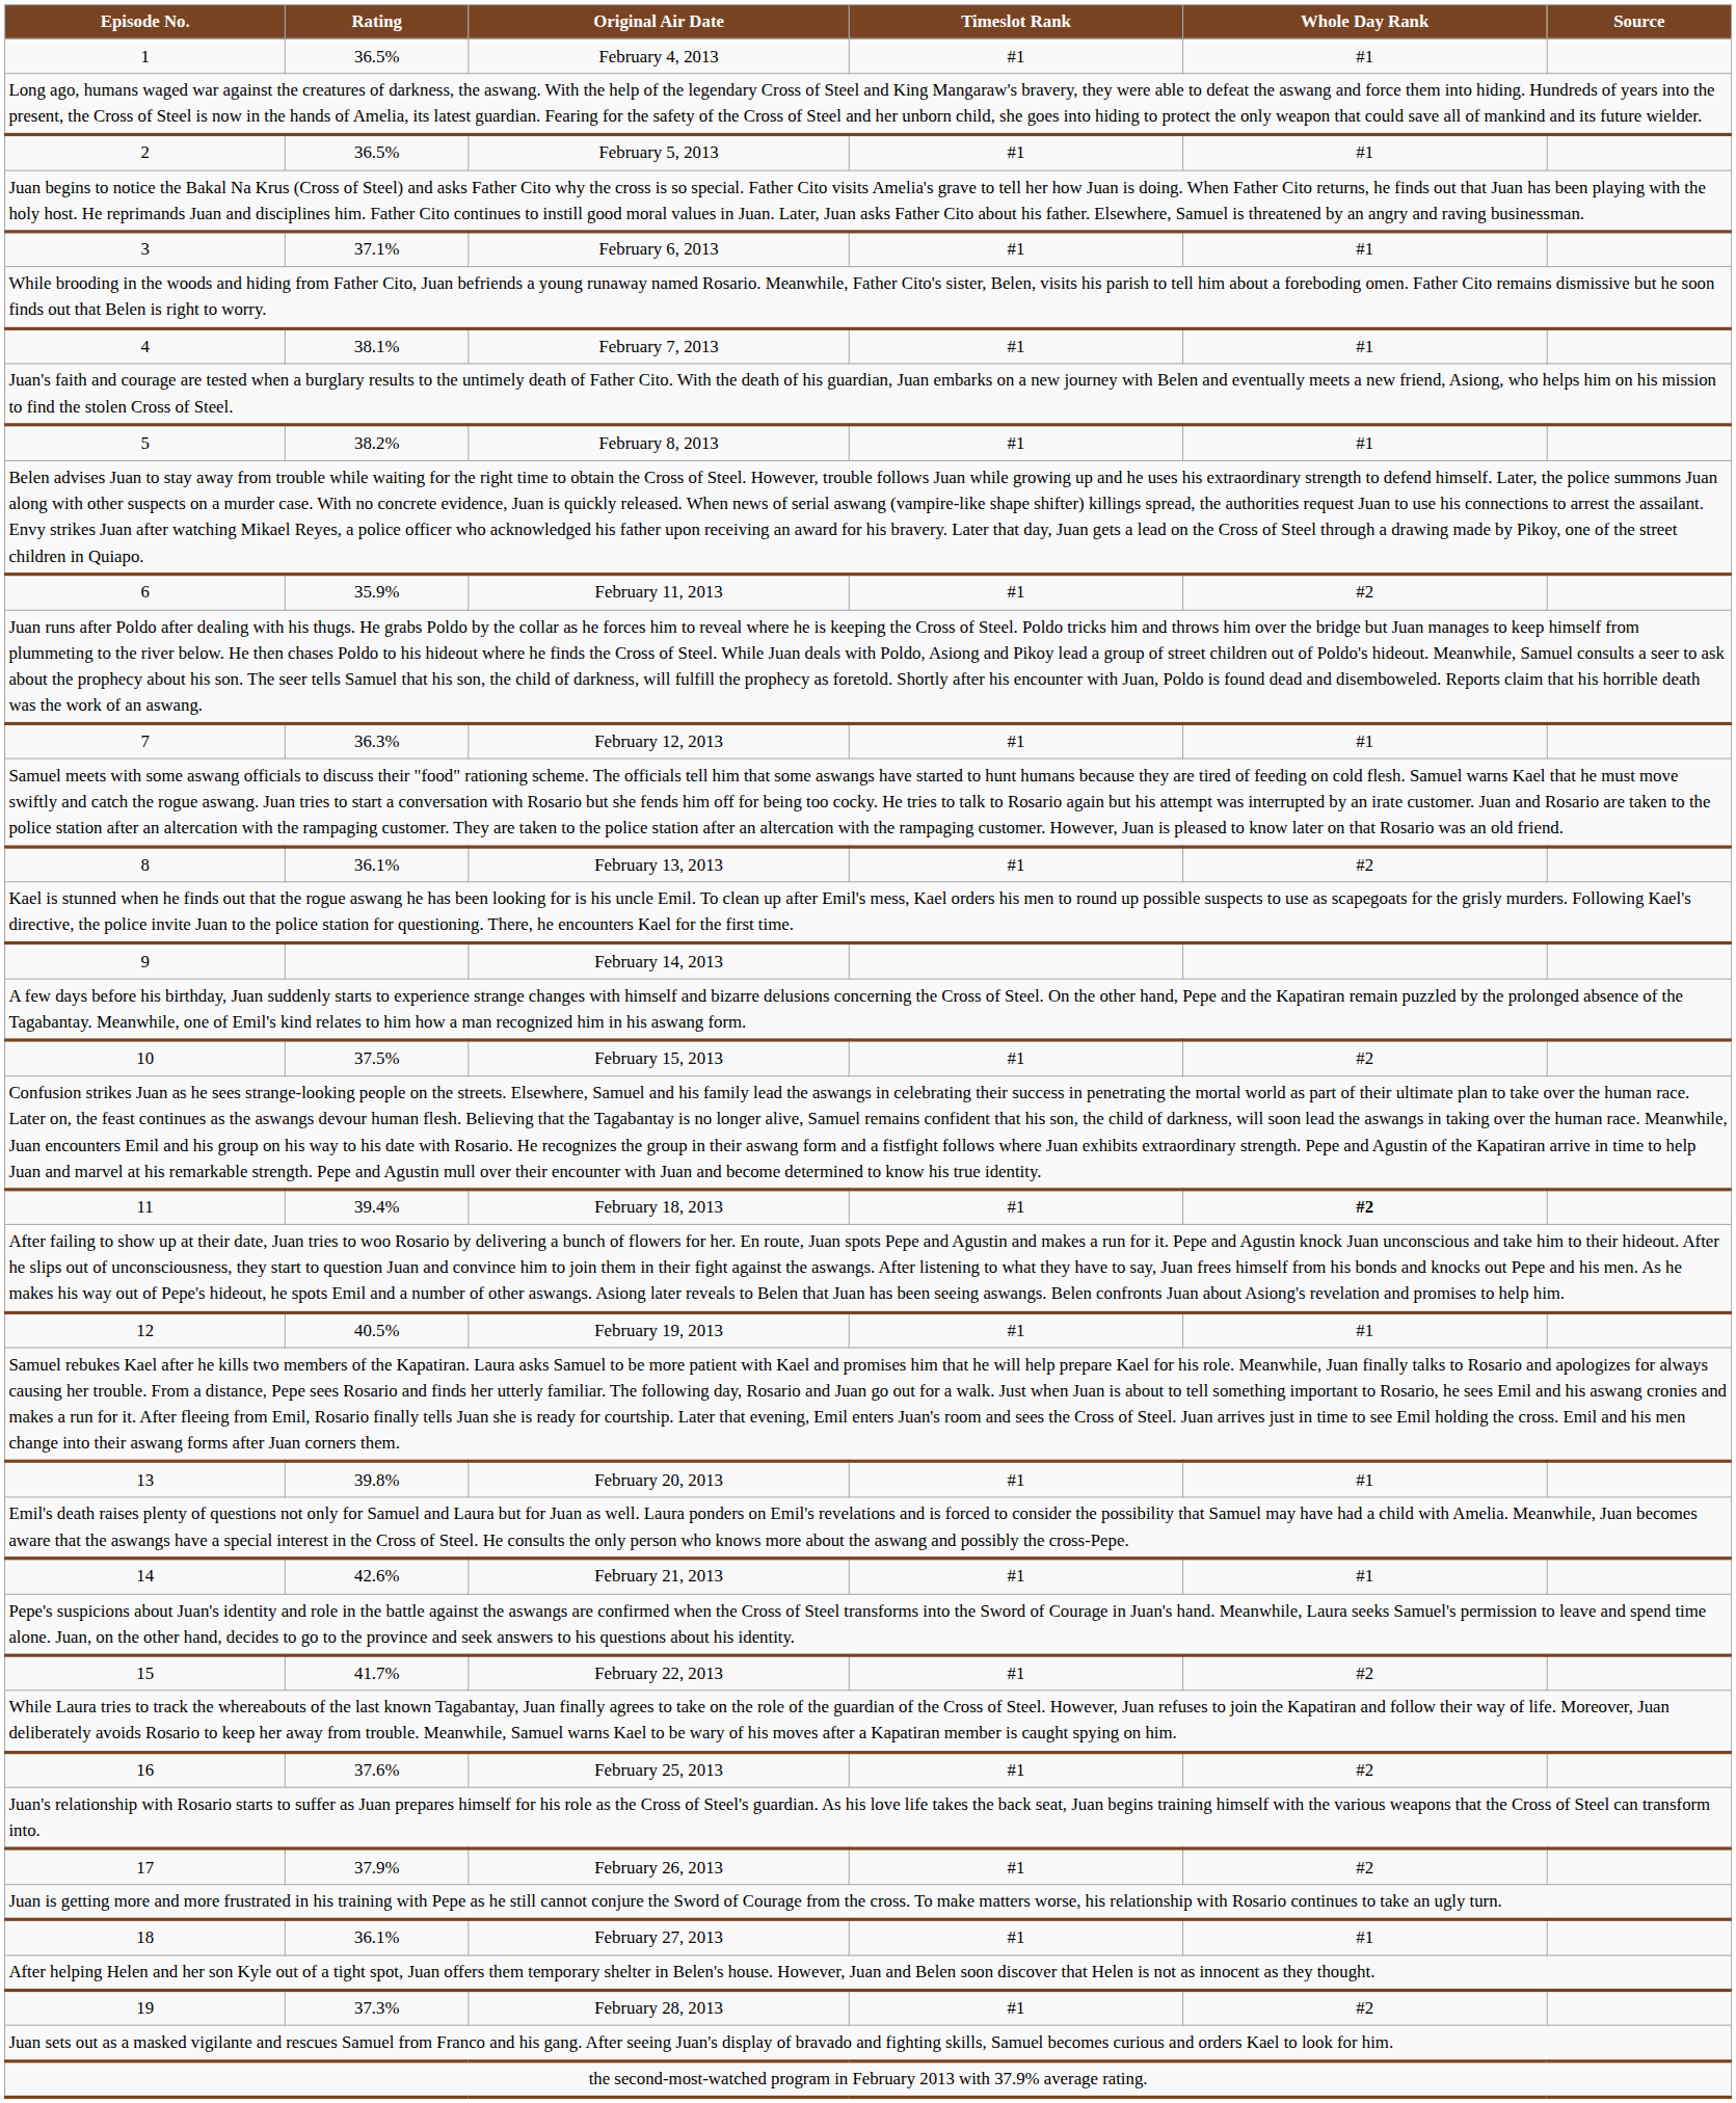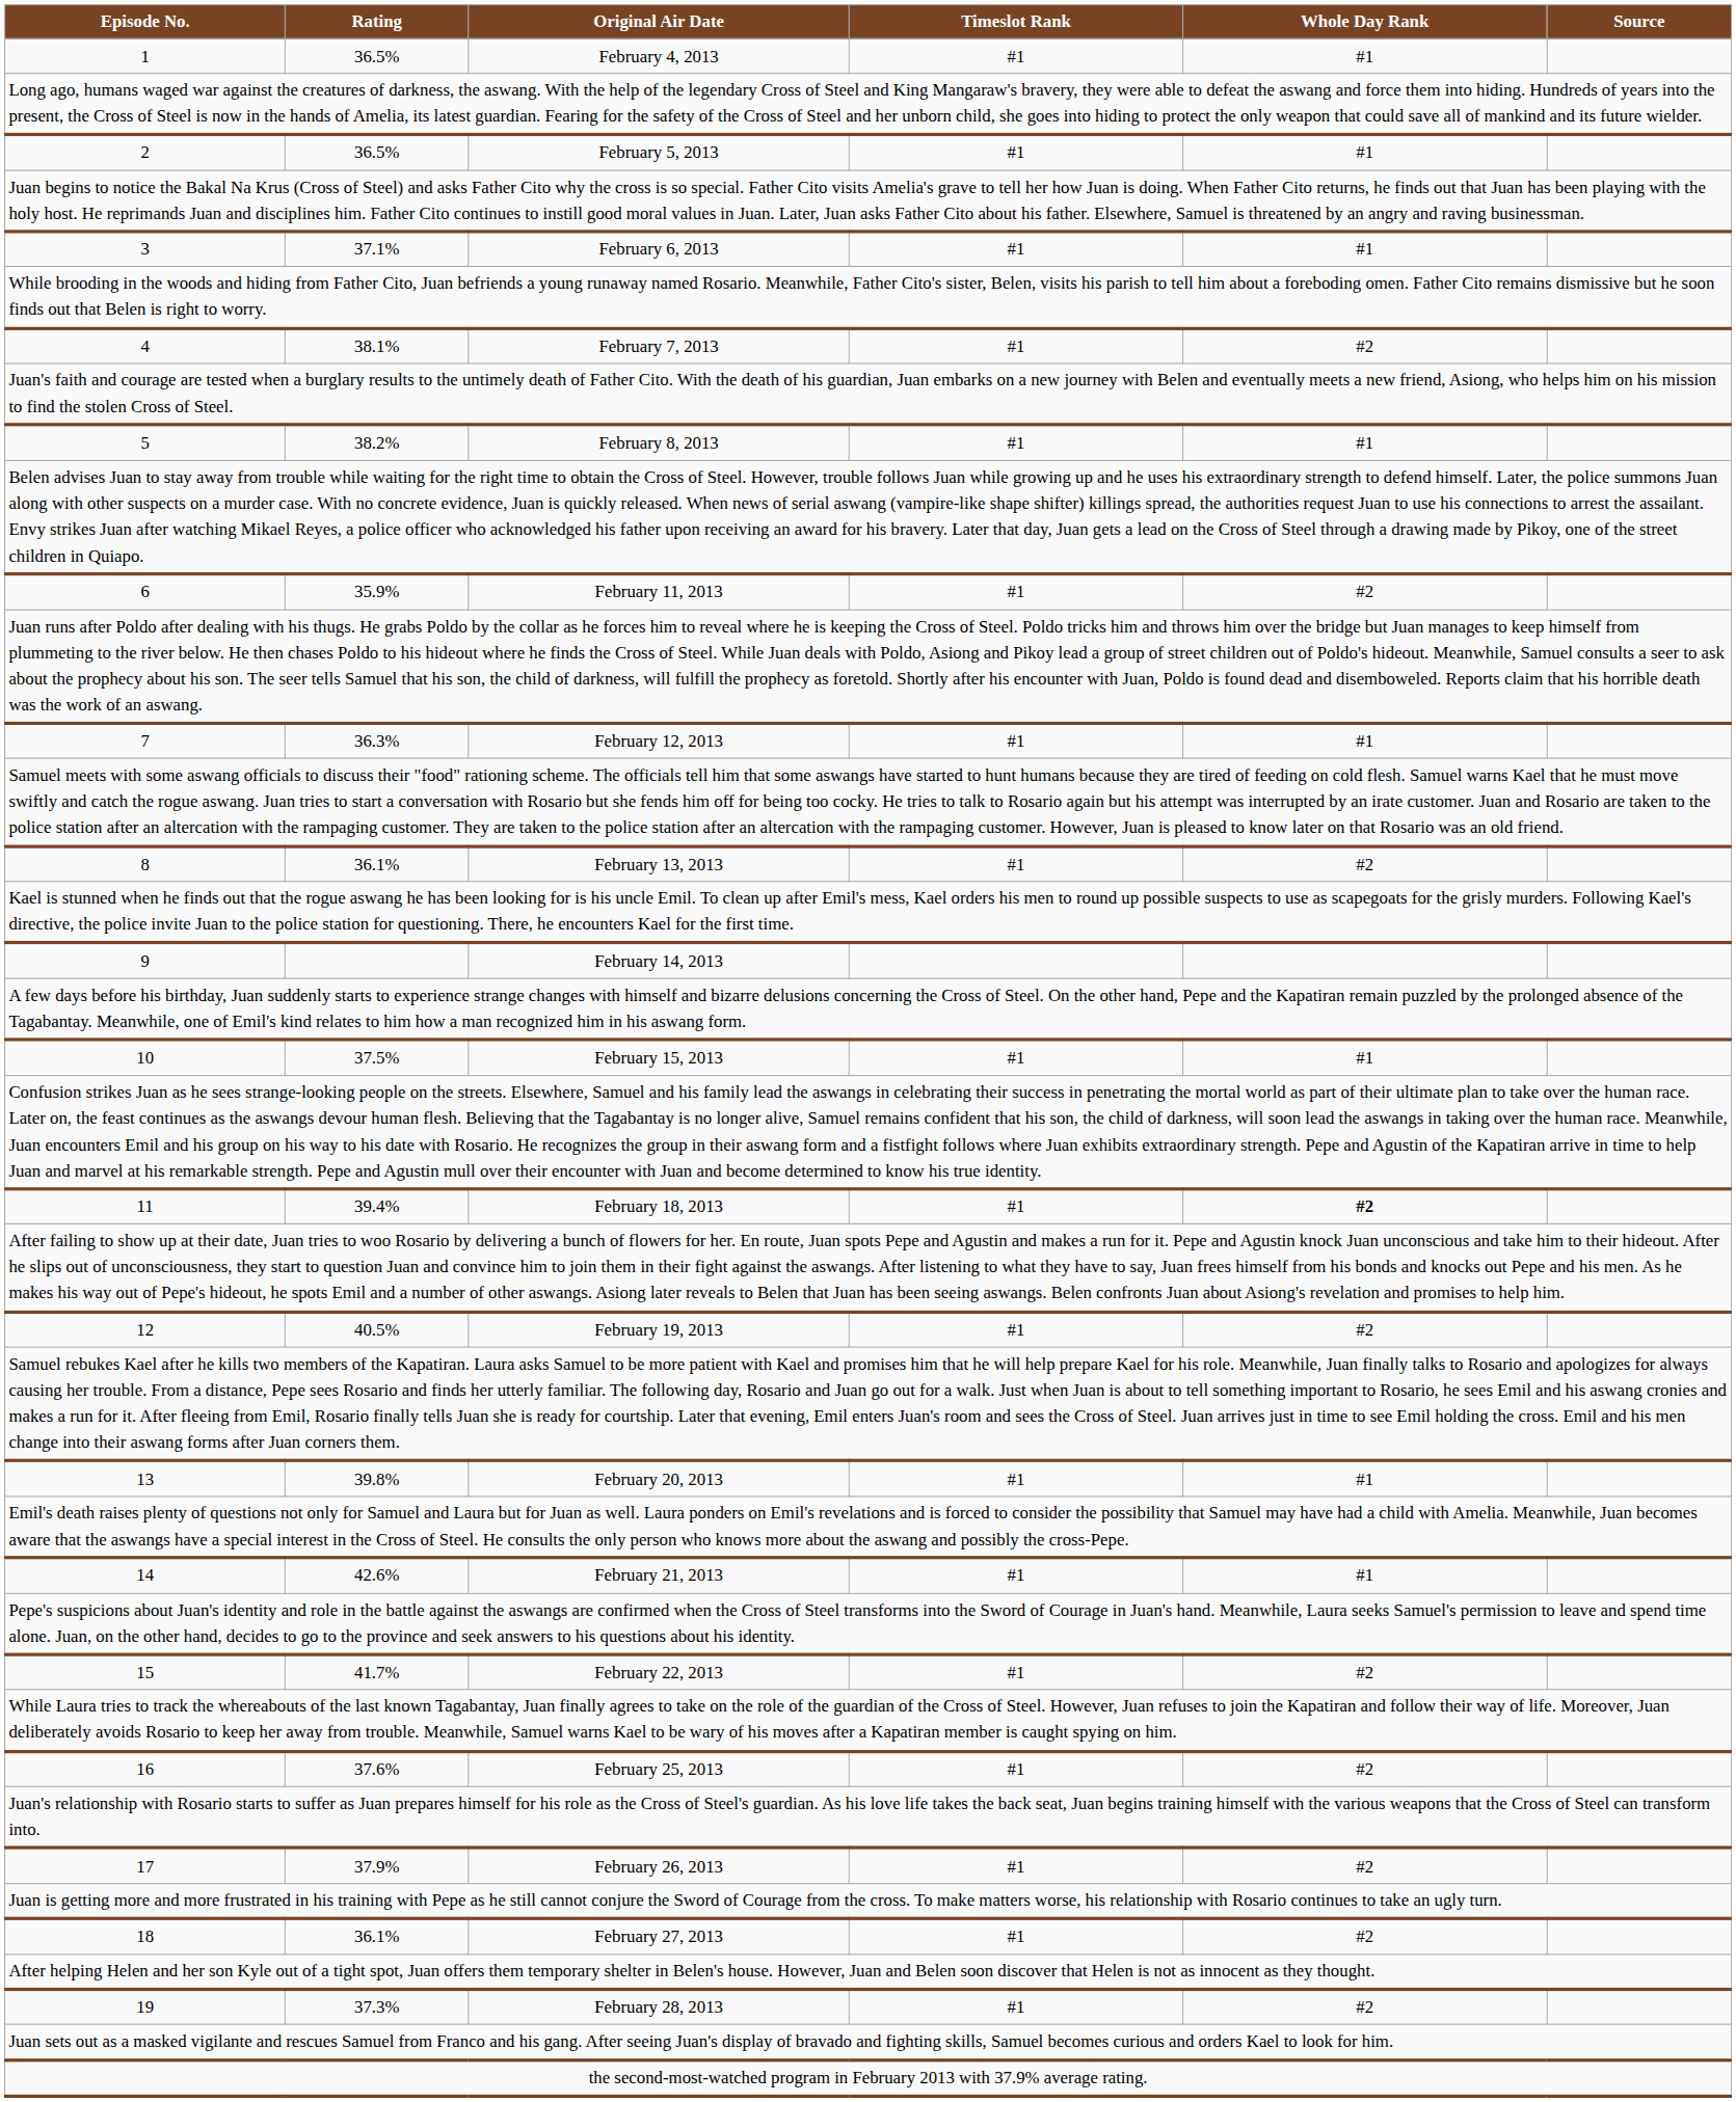4 | Whole Day Rank: #1 -> #2
10 | Whole Day Rank: #2 -> #1
12 | Whole Day Rank: #1 -> #2
18 | Whole Day Rank: #1 -> #2
